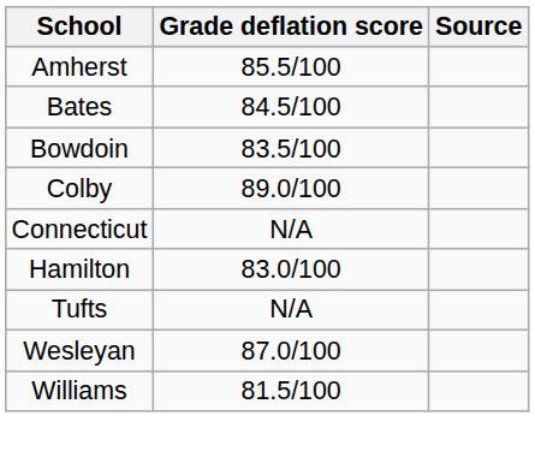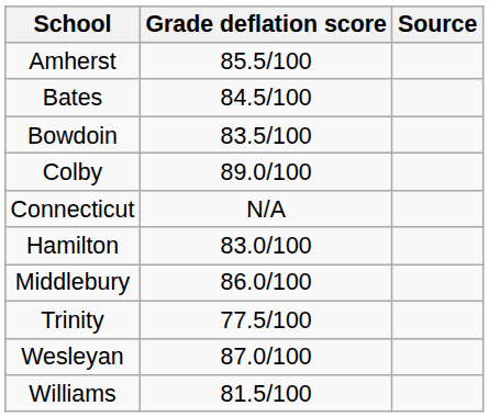+ row: Middlebury | 86.0/100
+ row: Trinity | 77.5/100
- row: Tufts | N/A
